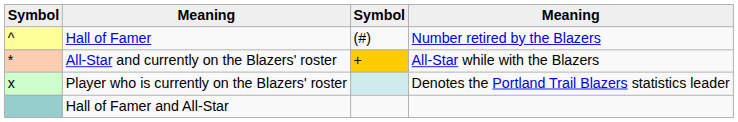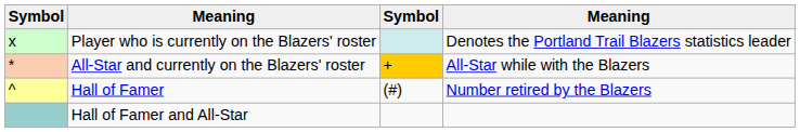rows swapped: Hall of Famer <-> Player who is currently on the Blazers' roster
